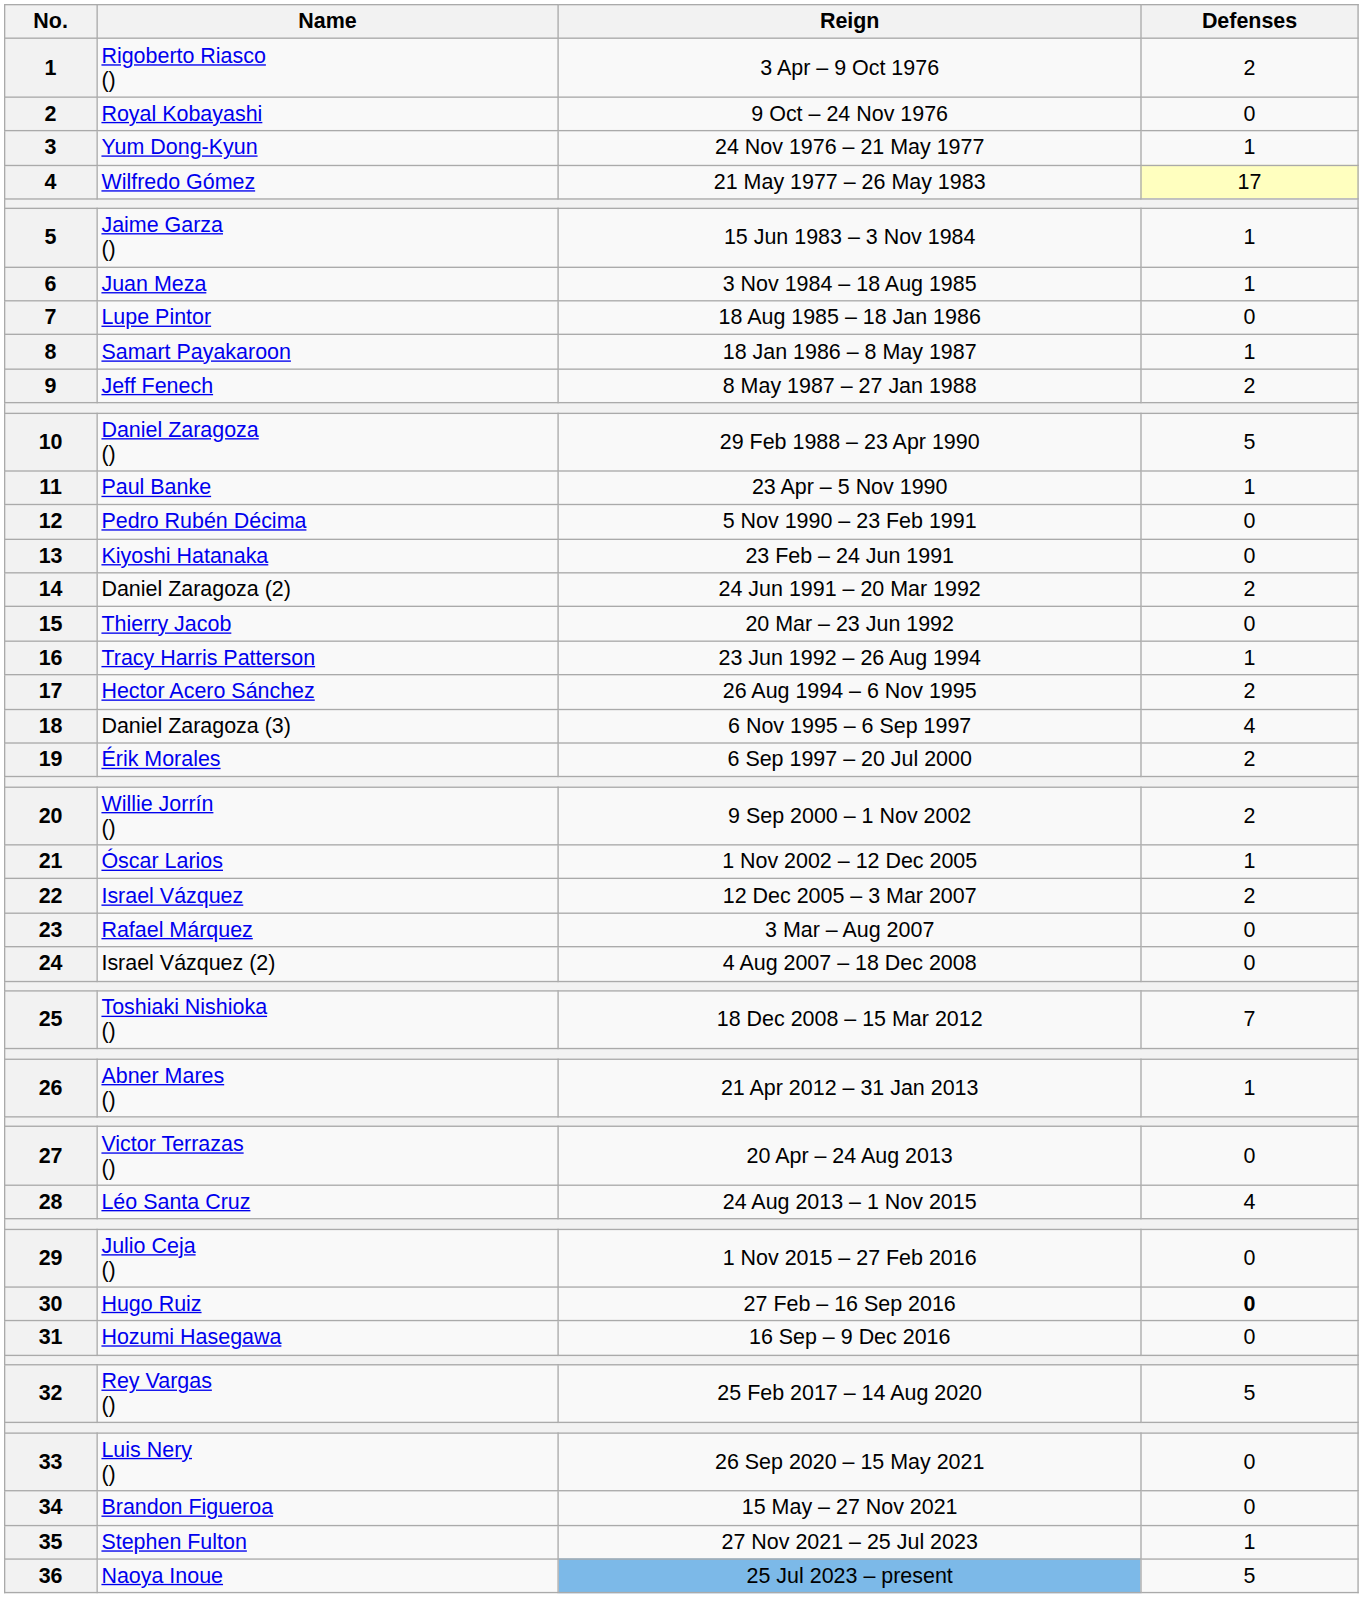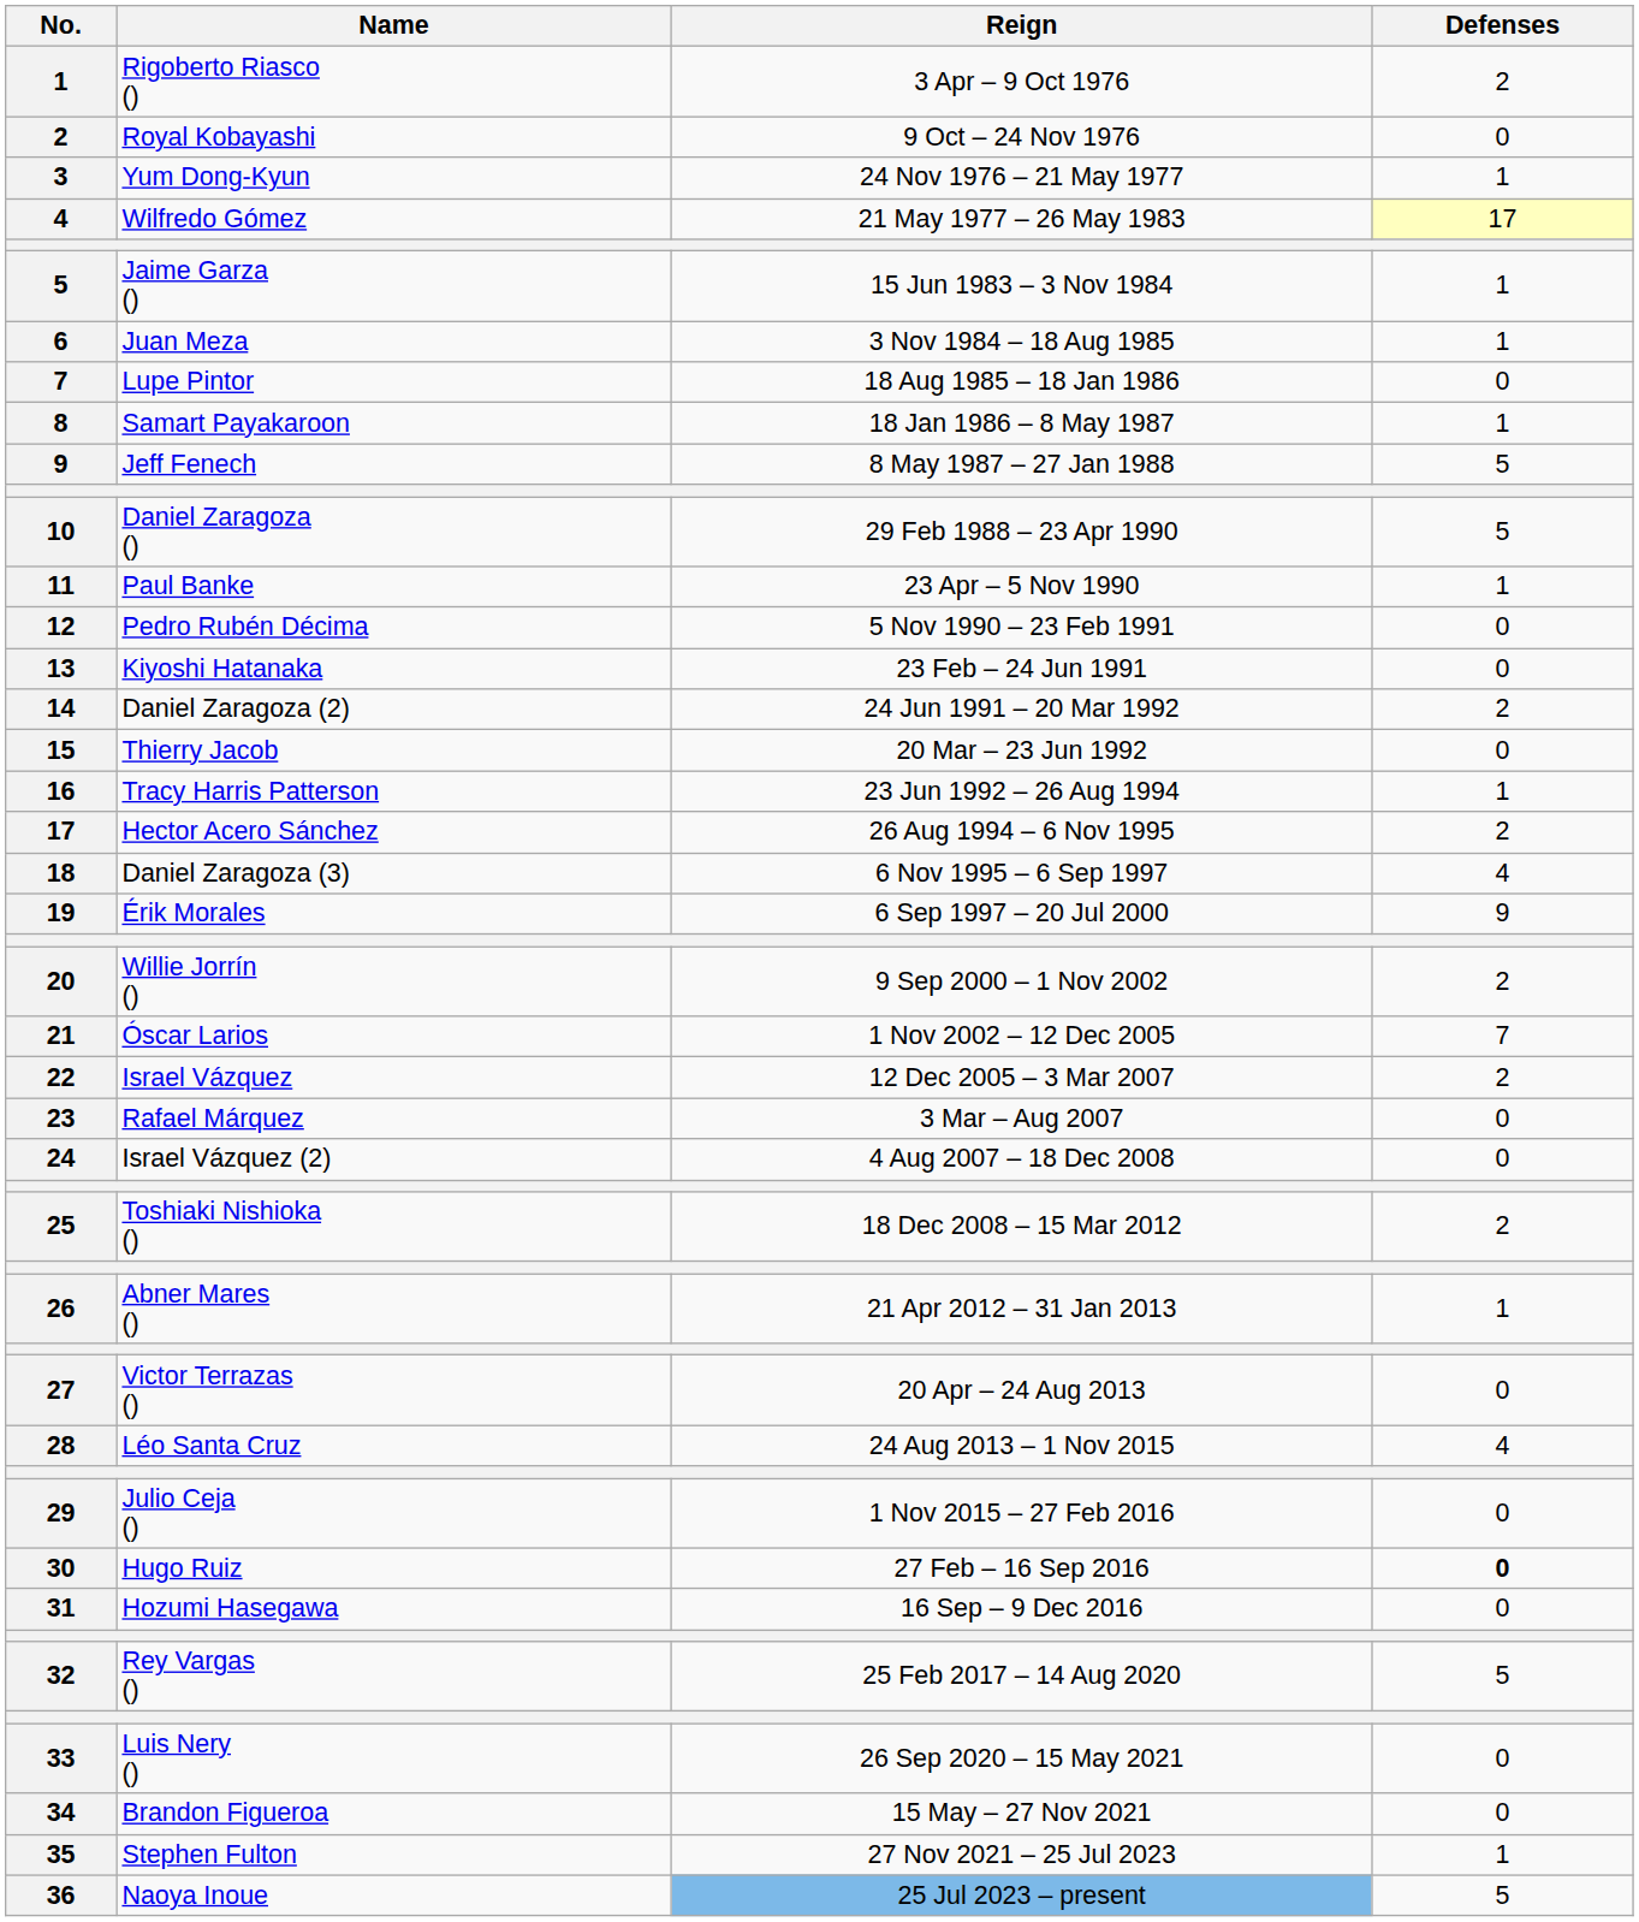Jeff Fenech | Defenses: 2 -> 5
Érik Morales | Defenses: 2 -> 9
Óscar Larios | Defenses: 1 -> 7
Toshiaki Nishioka () | Defenses: 7 -> 2
